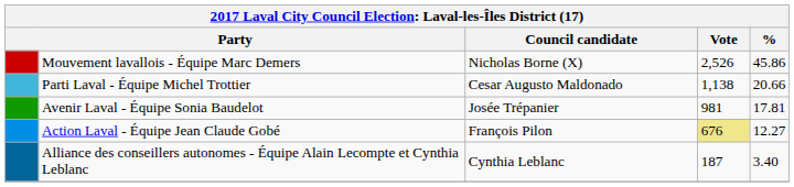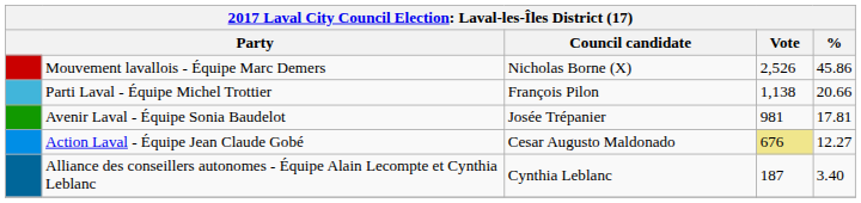Parti Laval - Équipe Michel Trottier | Council candidate: Cesar Augusto Maldonado -> François Pilon
Action Laval - Équipe Jean Claude Gobé | Council candidate: François Pilon -> Cesar Augusto Maldonado
